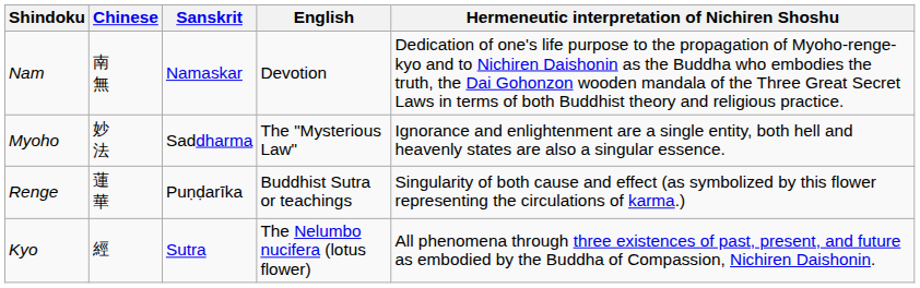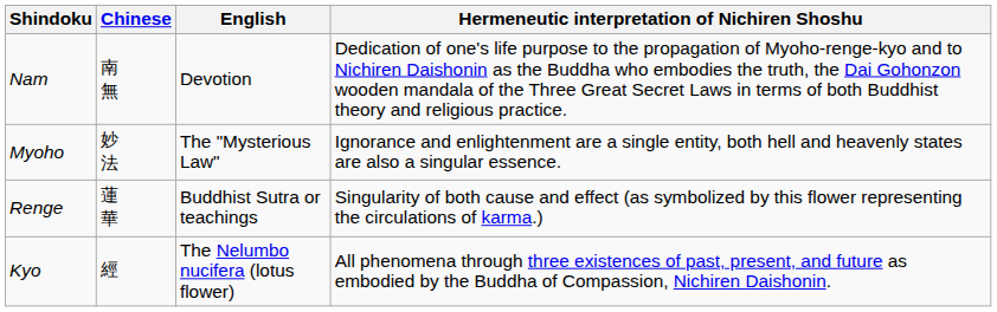- column: Sanskrit | Namaskar | Saddharma | Puṇḍarīka | Sutra
